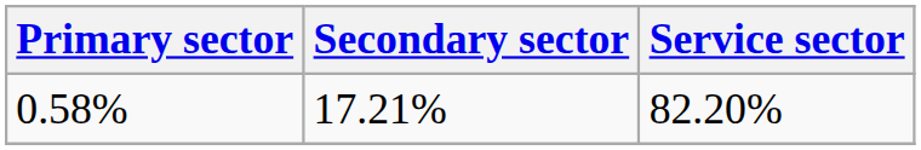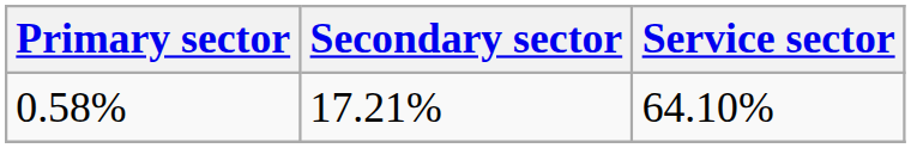0.58% | Service sector: 82.20% -> 64.10%
